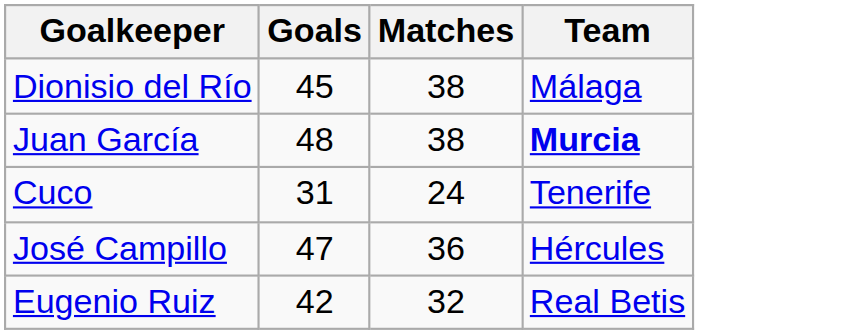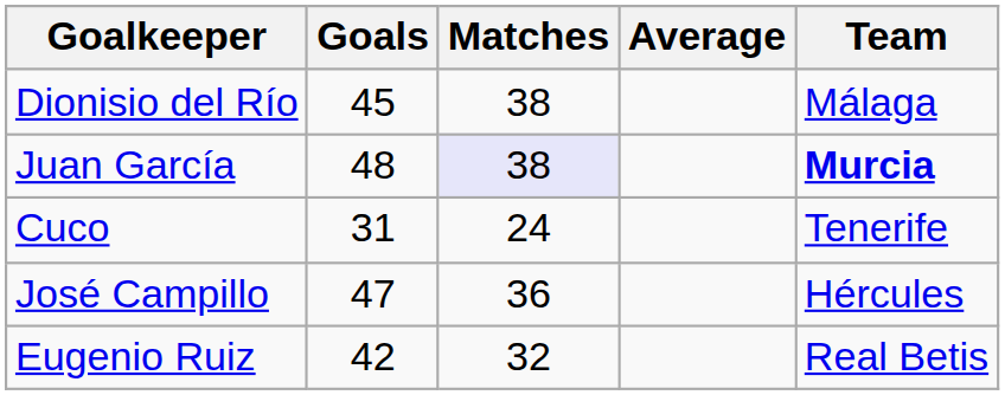+ column: Average
Juan García | Matches: no background -> lavender background
